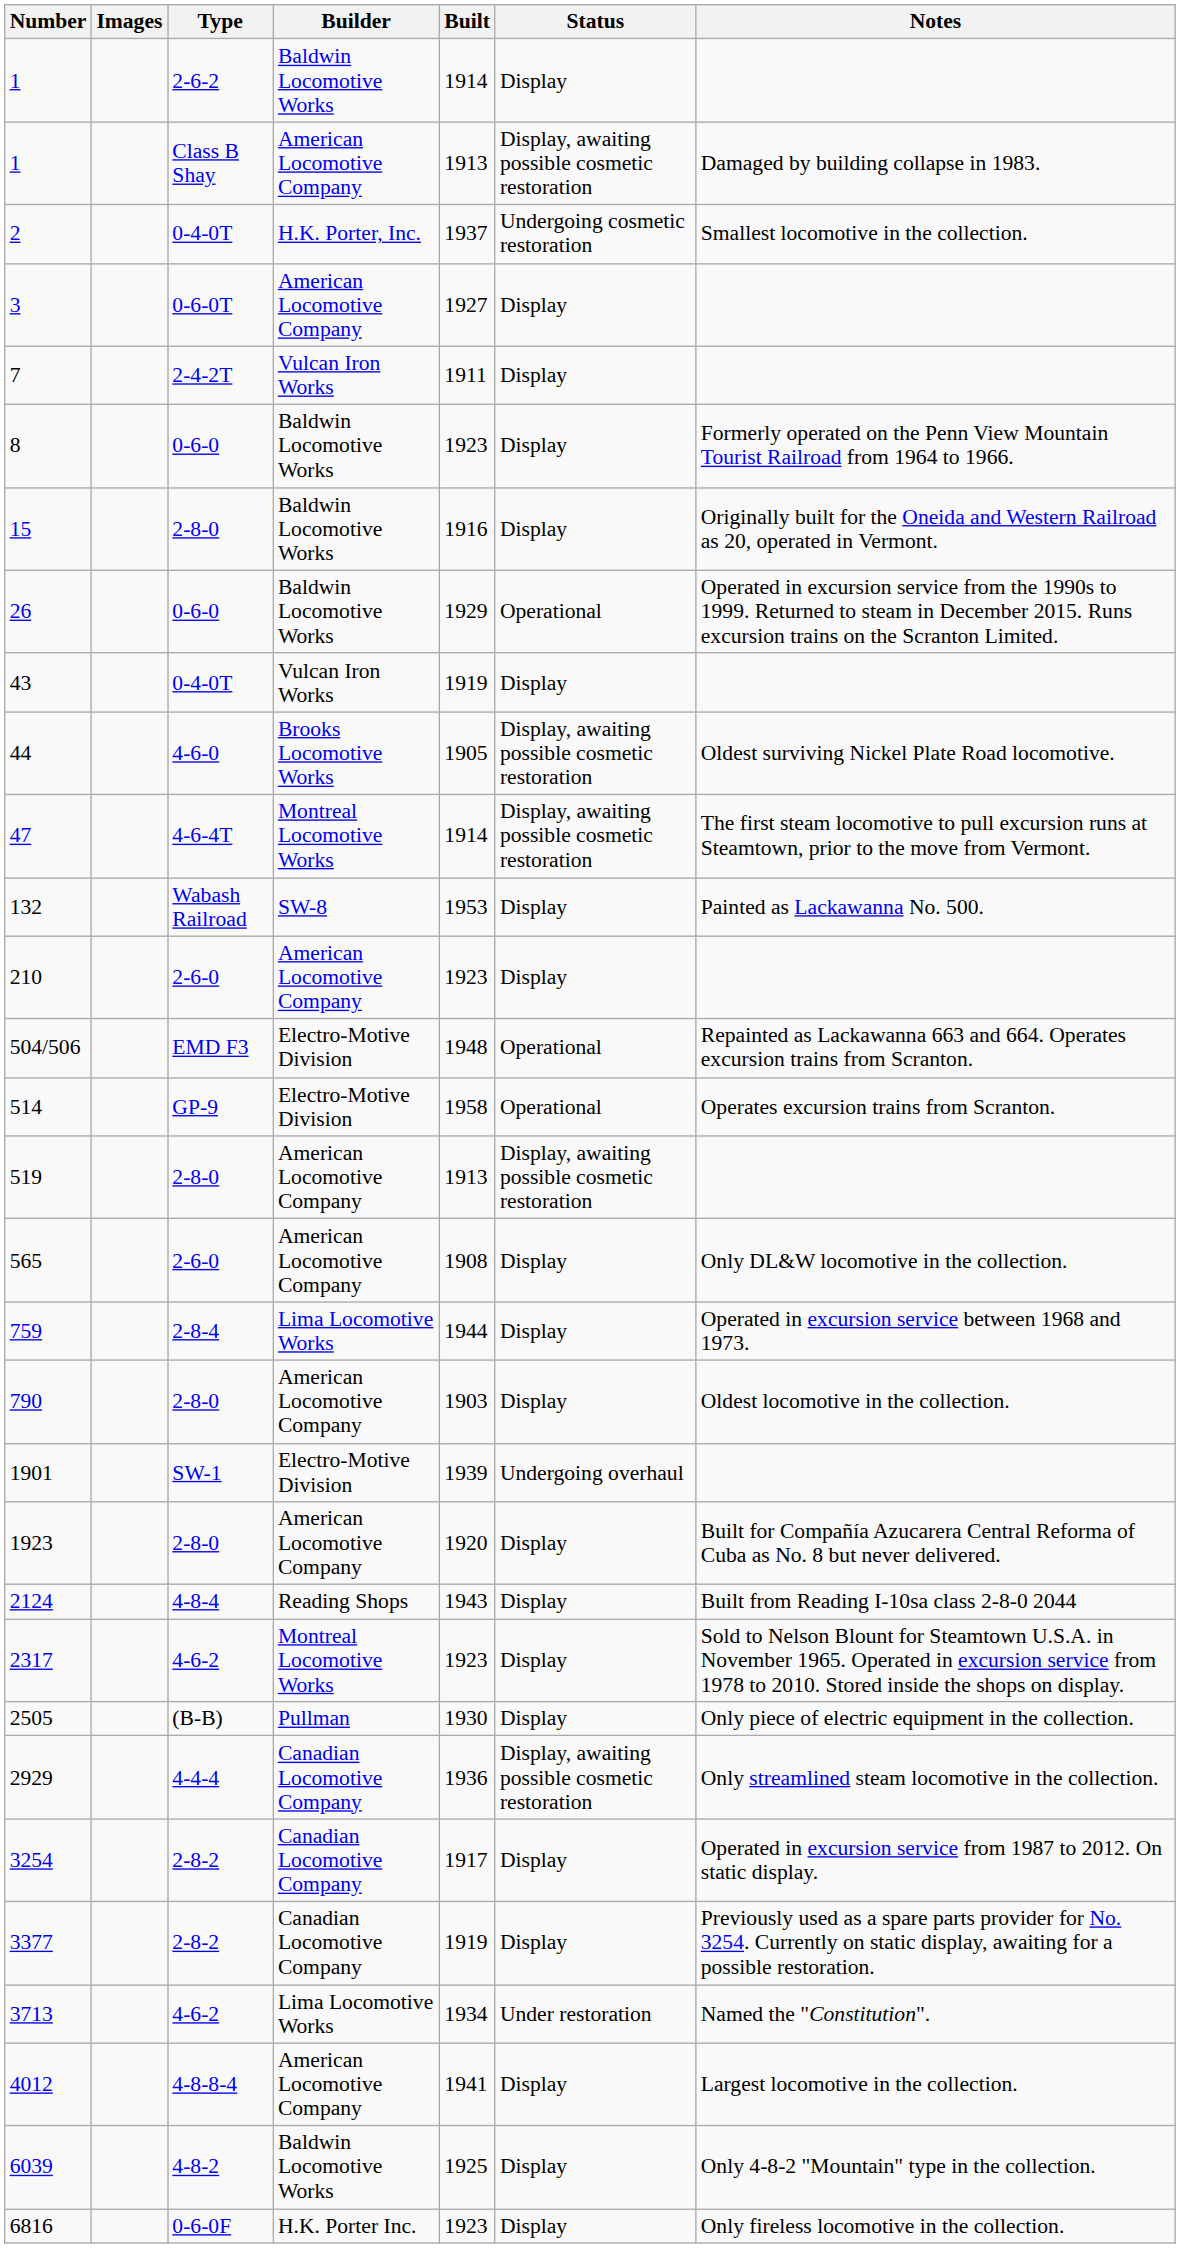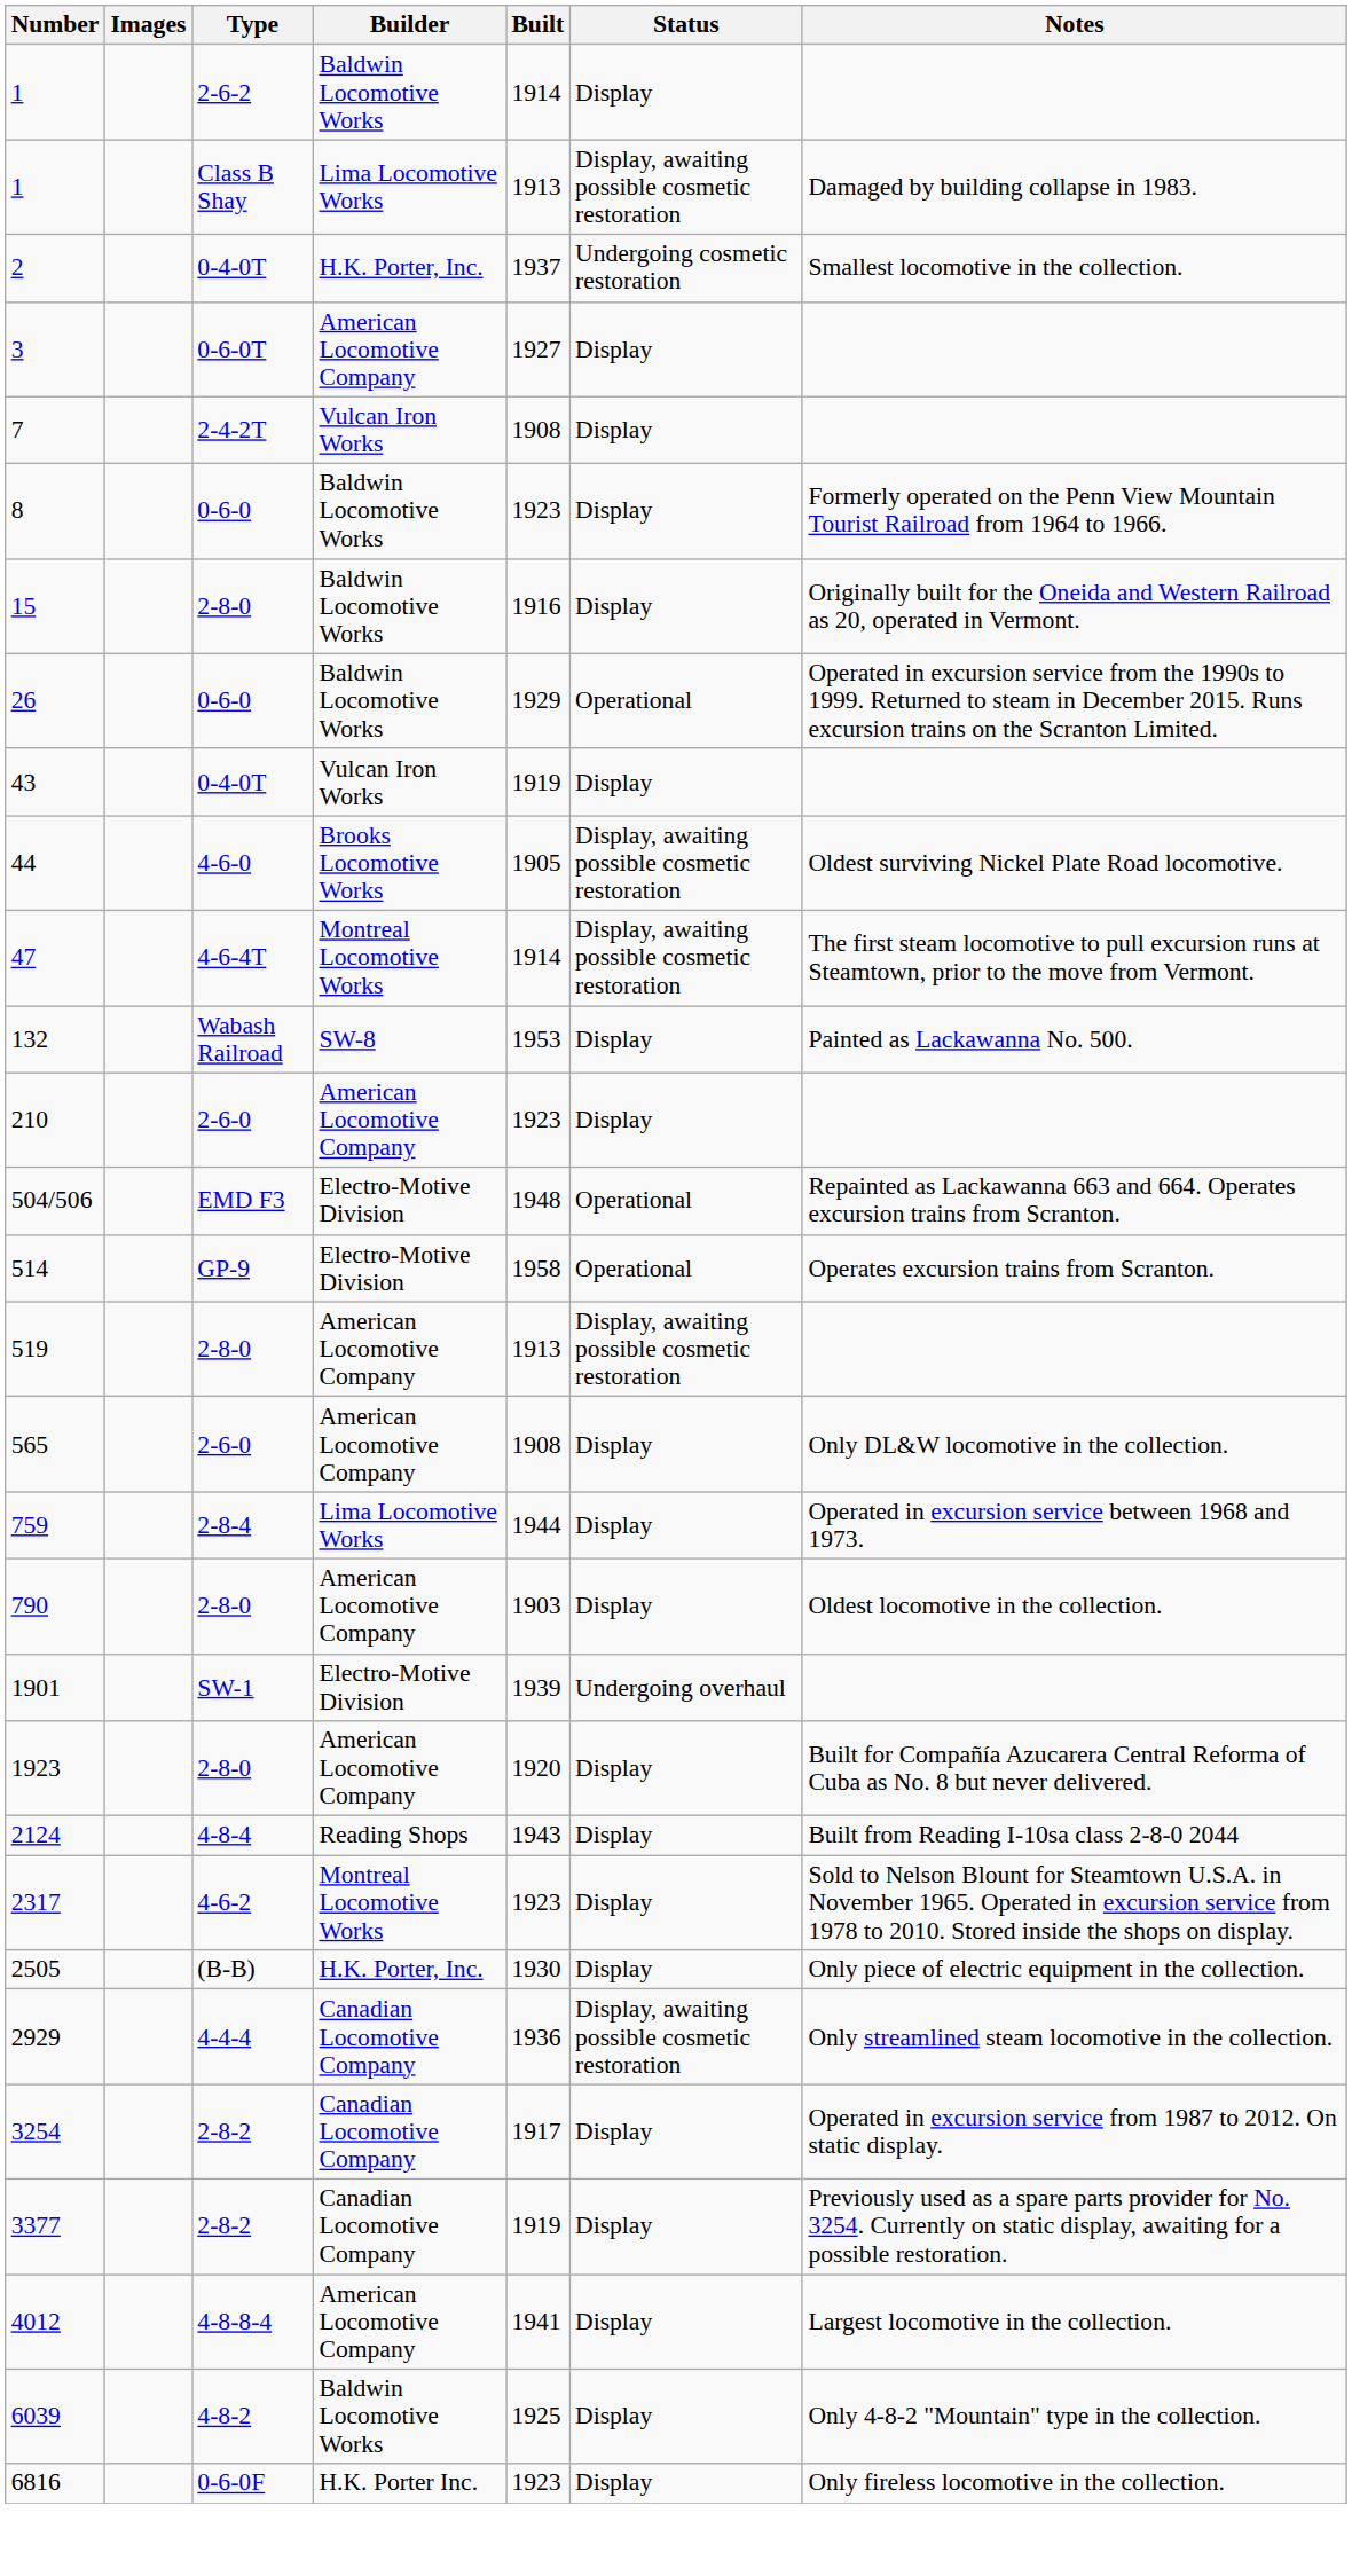1 / Class B Shay | Builder: American Locomotive Company -> Lima Locomotive Works
7 | Built: 1911 -> 1908
2505 | Builder: Pullman -> H.K. Porter, Inc.
- row: 3713 | 4-6-2 | Lima Locomotive Works | 1934 | Under restoration | Named the "Constitution".
